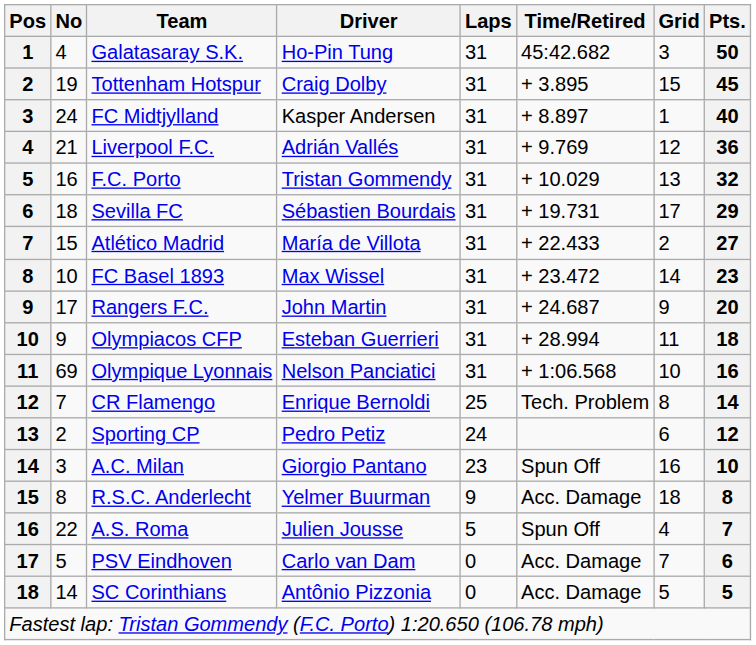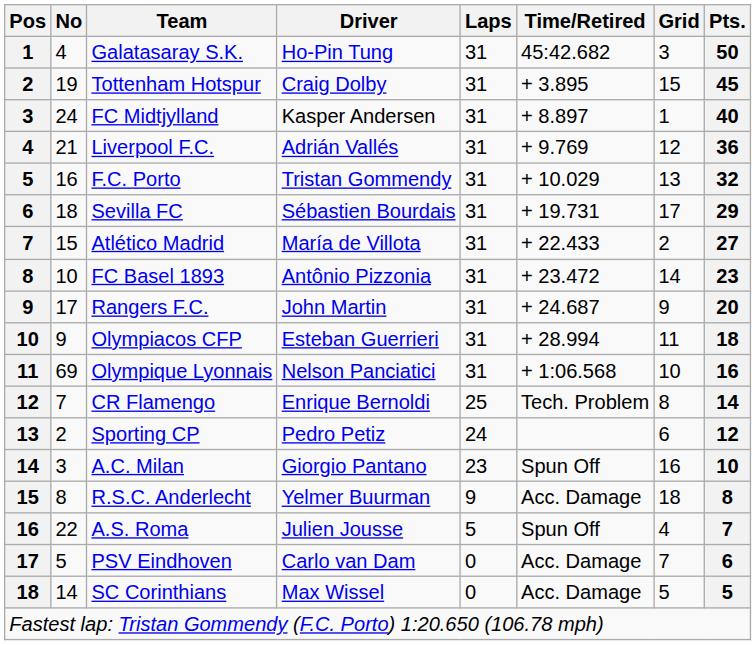FC Basel 1893 | Driver: Max Wissel -> Antônio Pizzonia
SC Corinthians | Driver: Antônio Pizzonia -> Max Wissel
